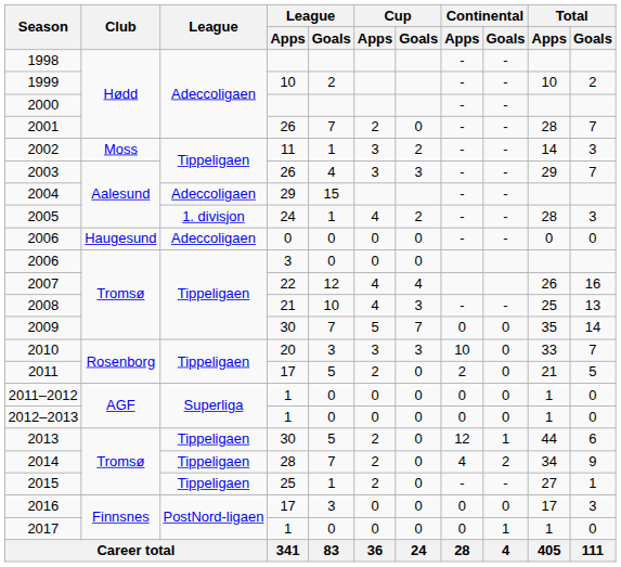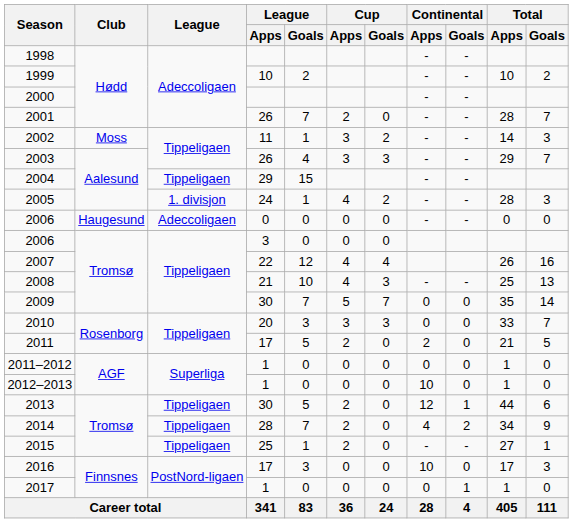2004 | League: Adeccoligaen -> Tippeligaen
2010 | Continental / Apps: 10 -> 0
2012–2013 | Continental / Apps: 0 -> 10
2016 | Continental / Apps: 0 -> 10
